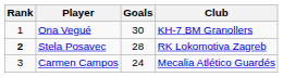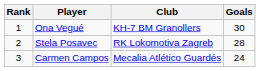columns swapped: Club <-> Goals
Stela Posavec | Rank: bold -> normal
